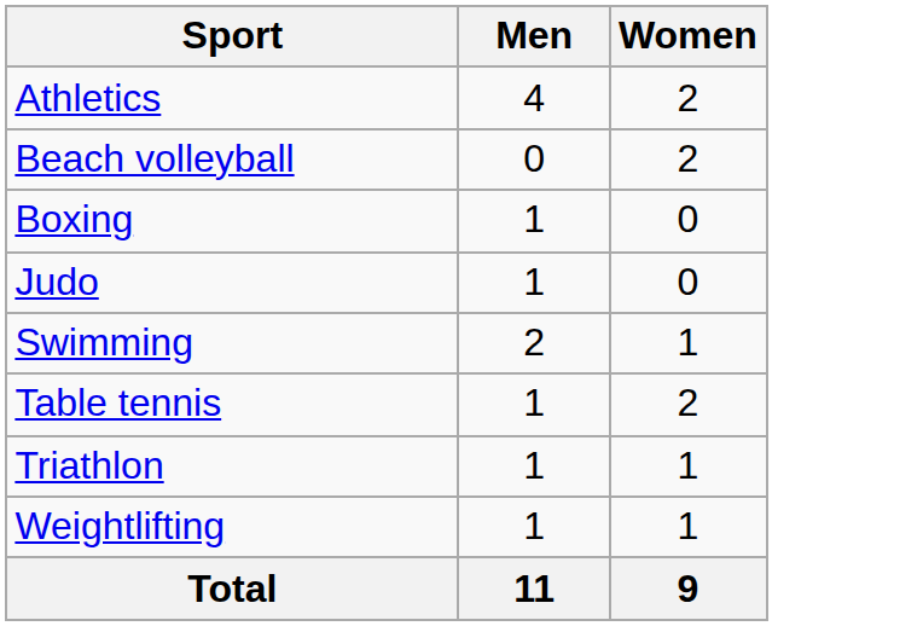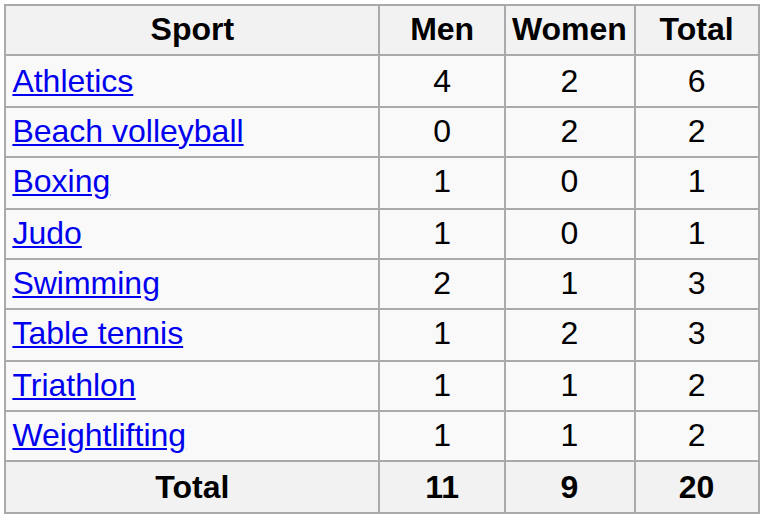+ column: Total | 6 | 2 | 1 | 1 | 3 | 3 | 2 | 2 | 20
